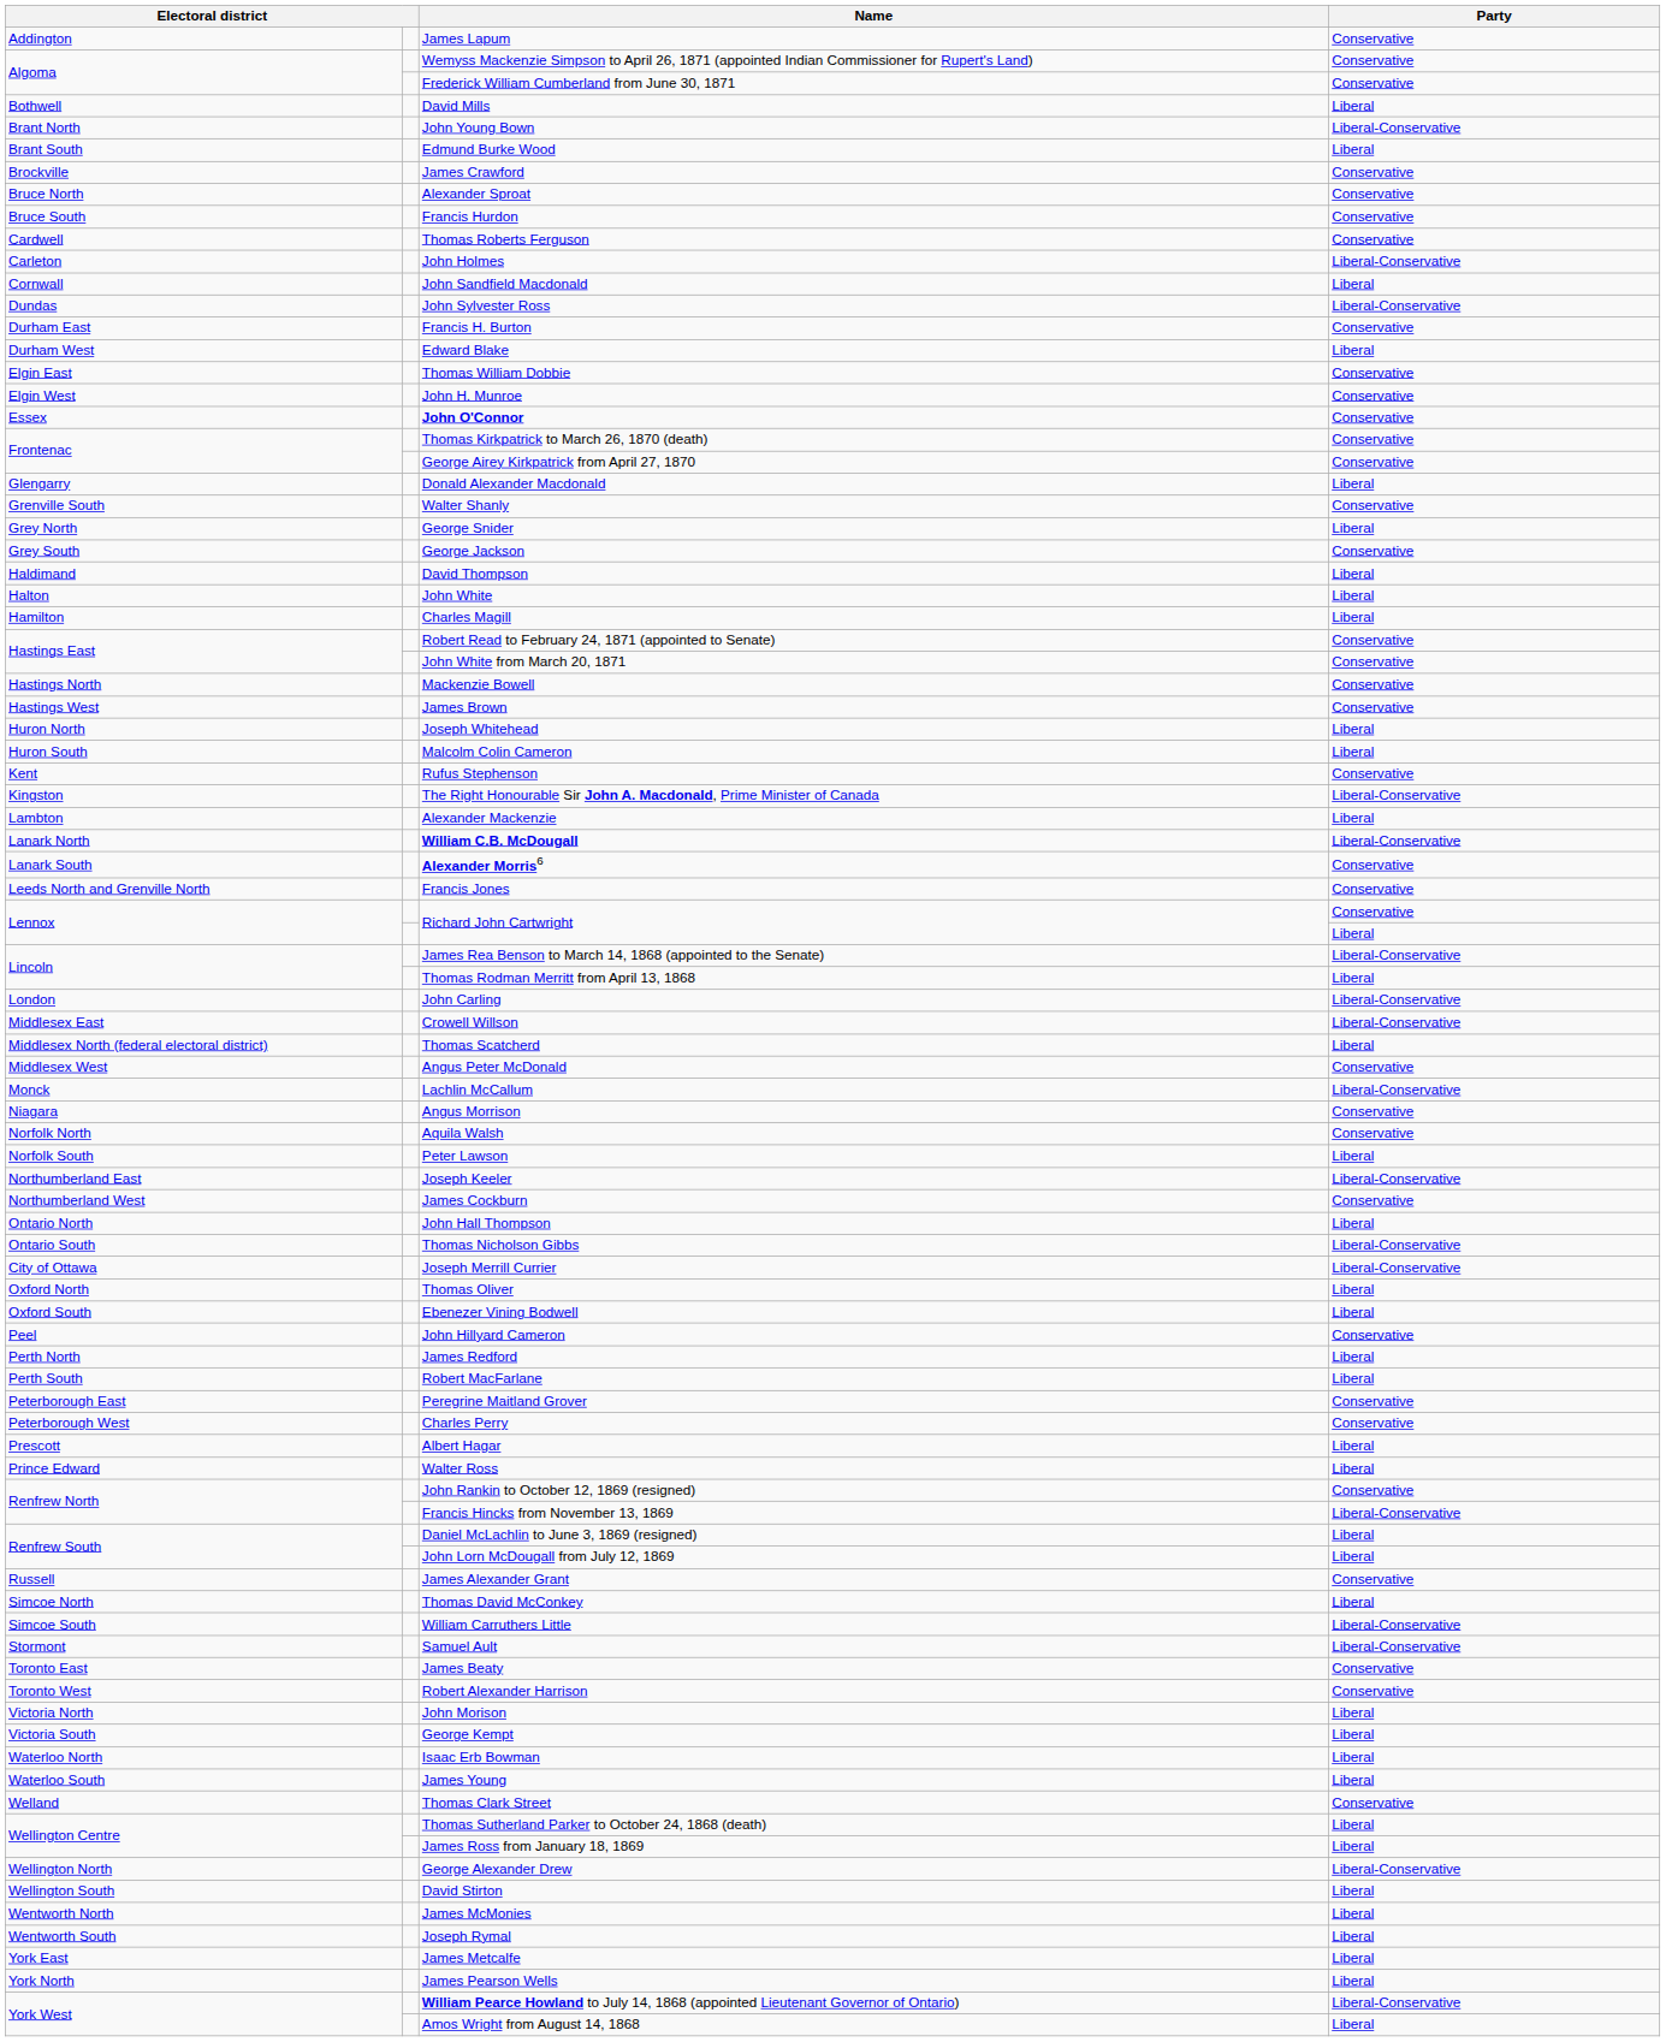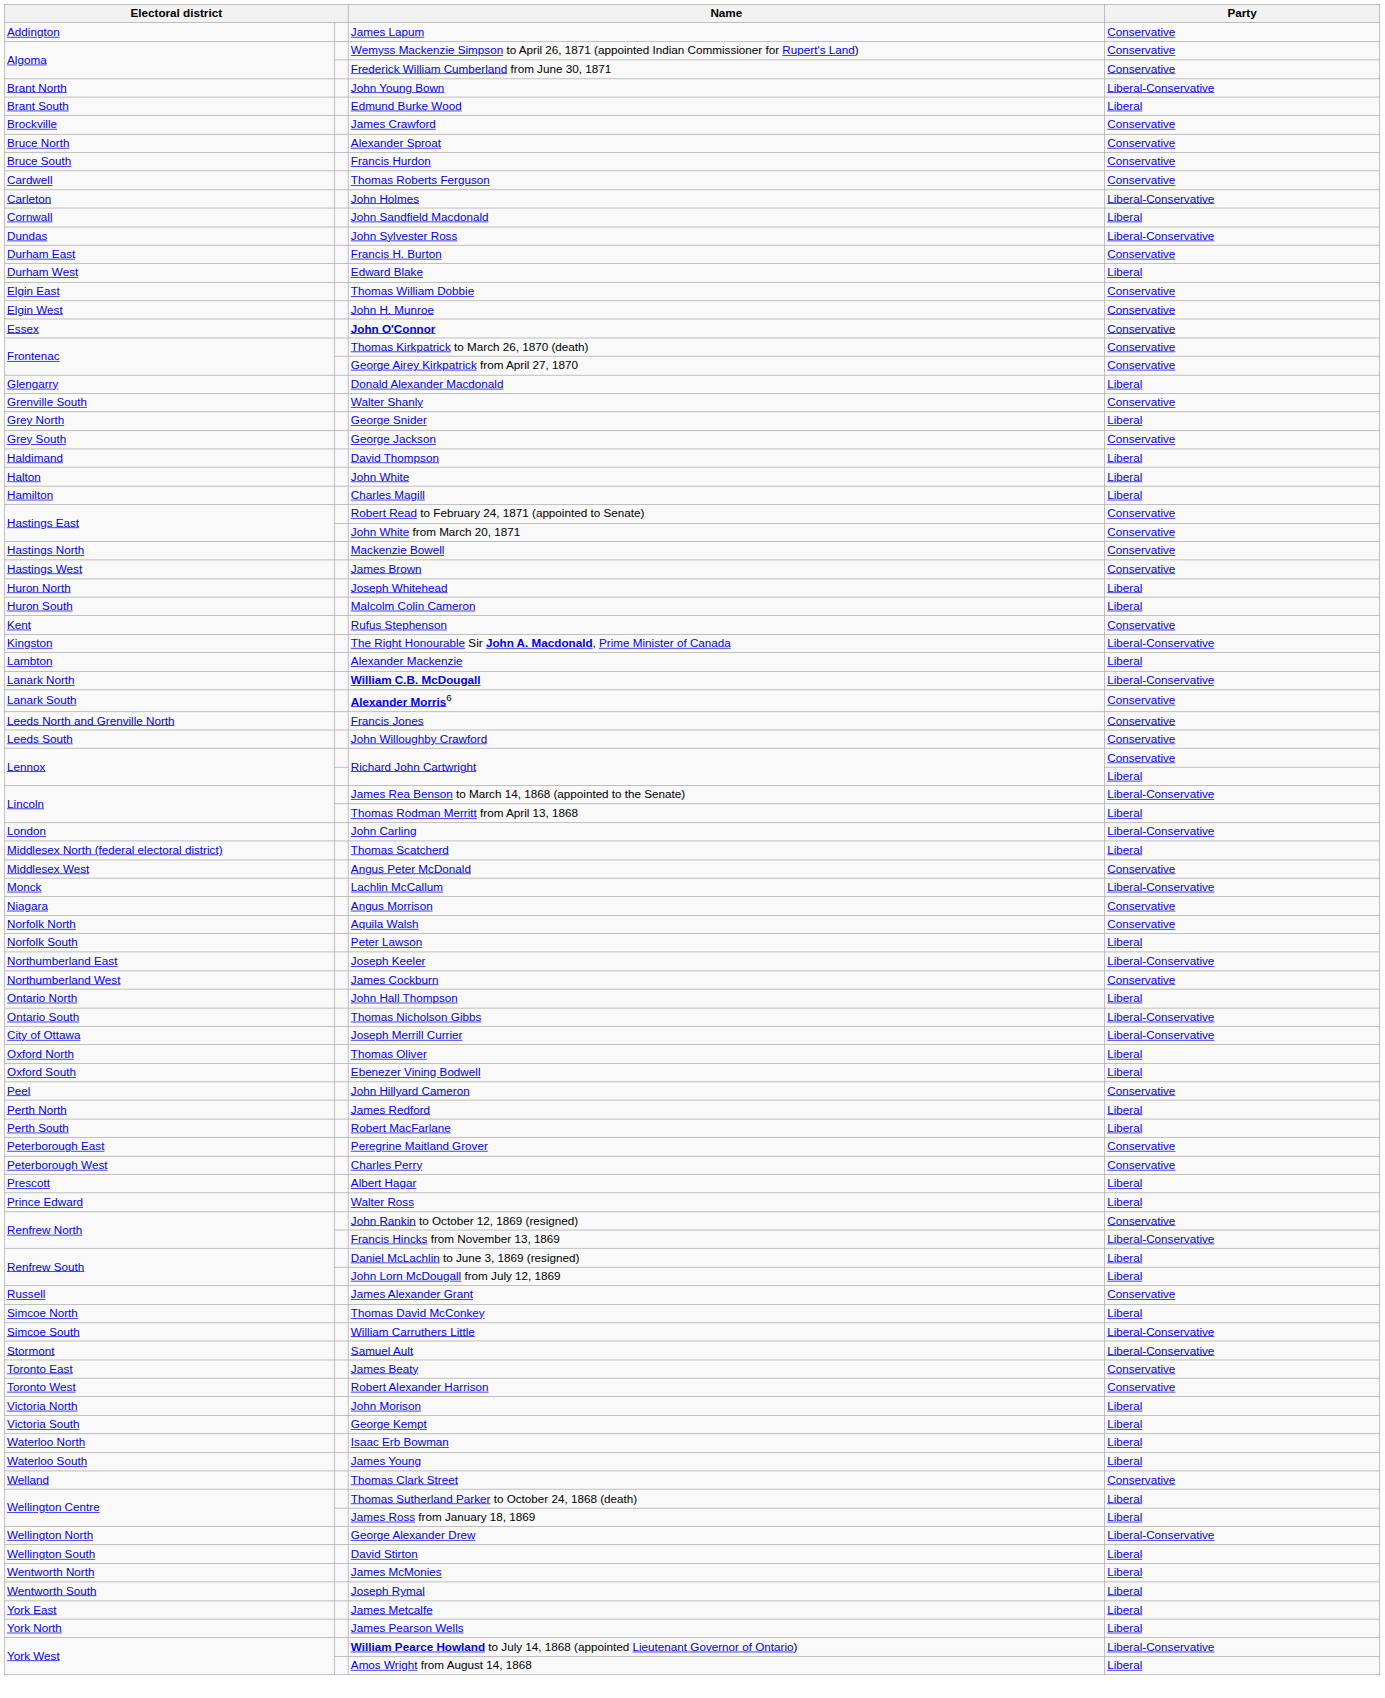- row: Bothwell | David Mills | Liberal
+ row: Leeds South | John Willoughby Crawford | Conservative
- row: Middlesex East | Crowell Willson | Liberal-Conservative
